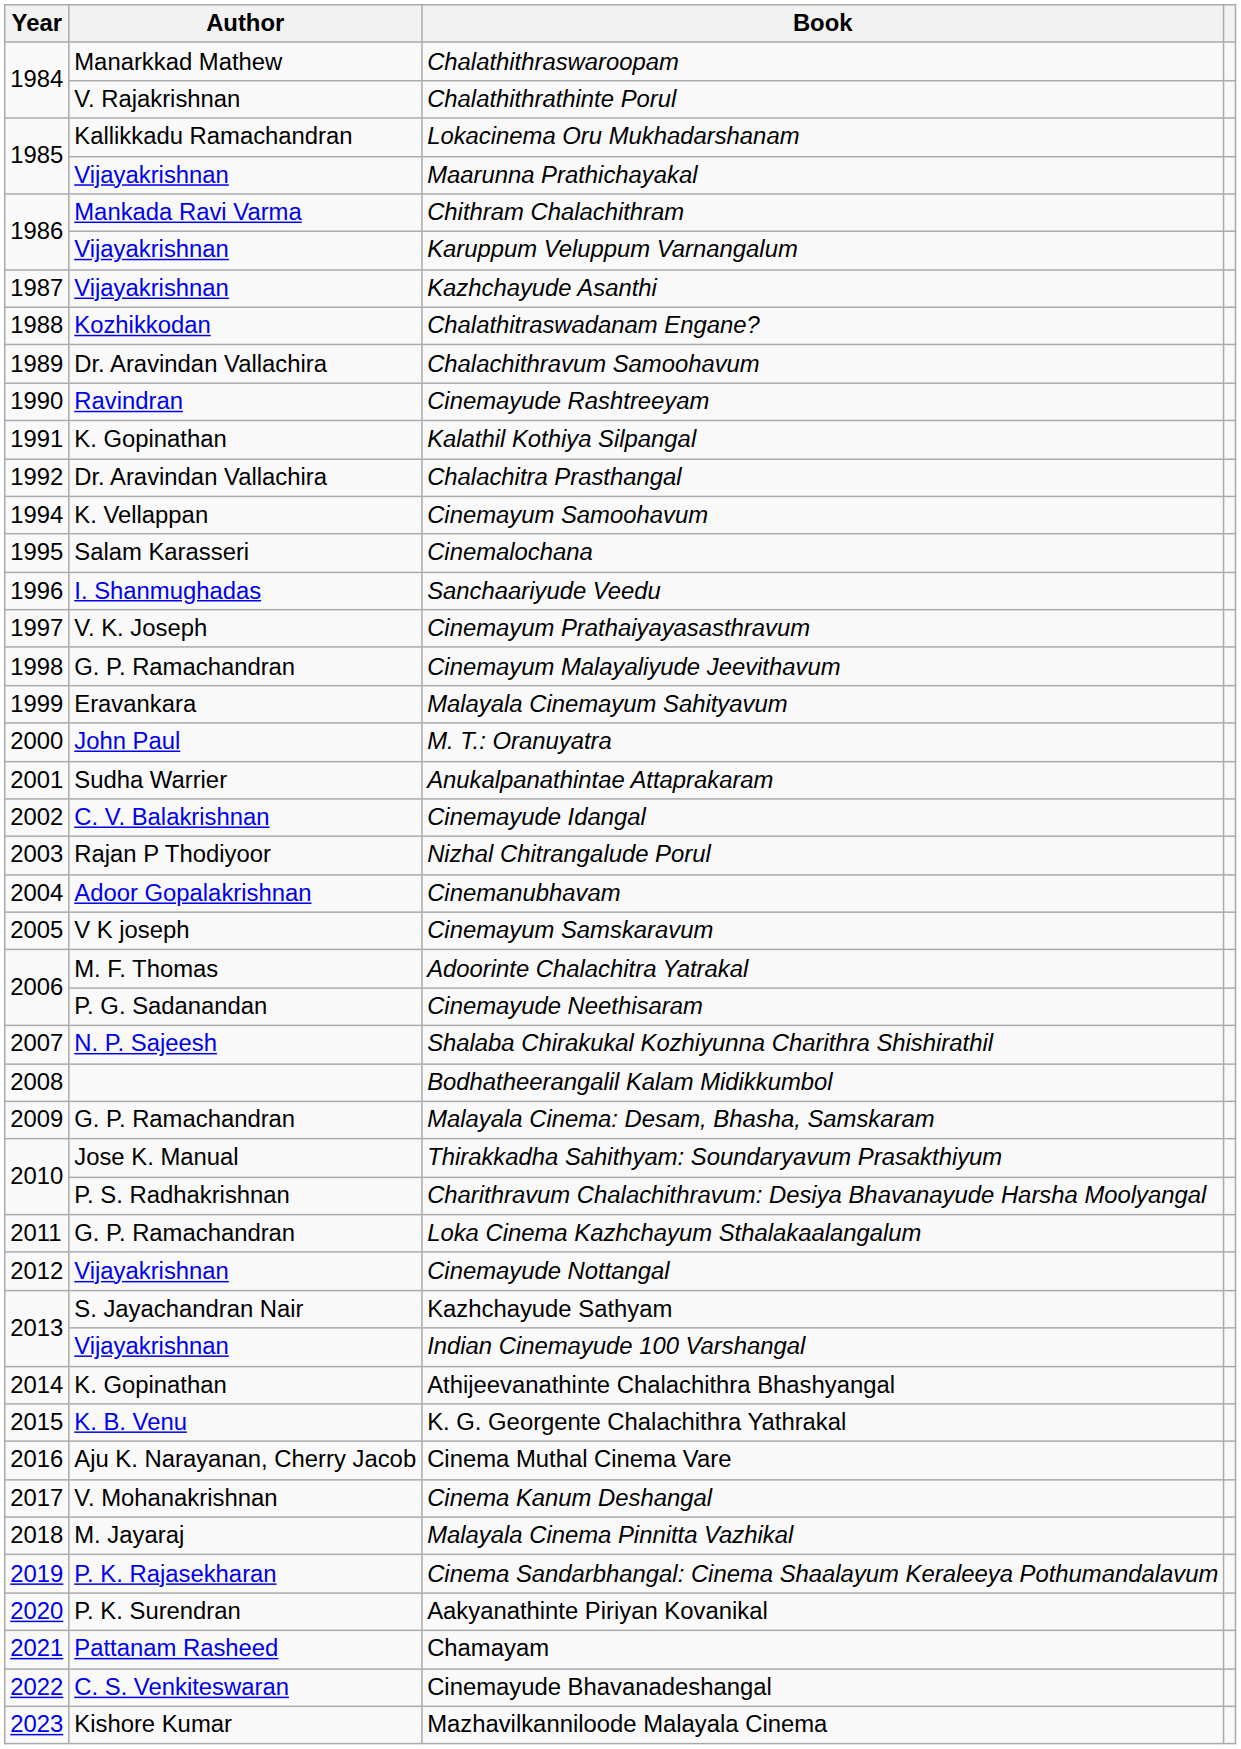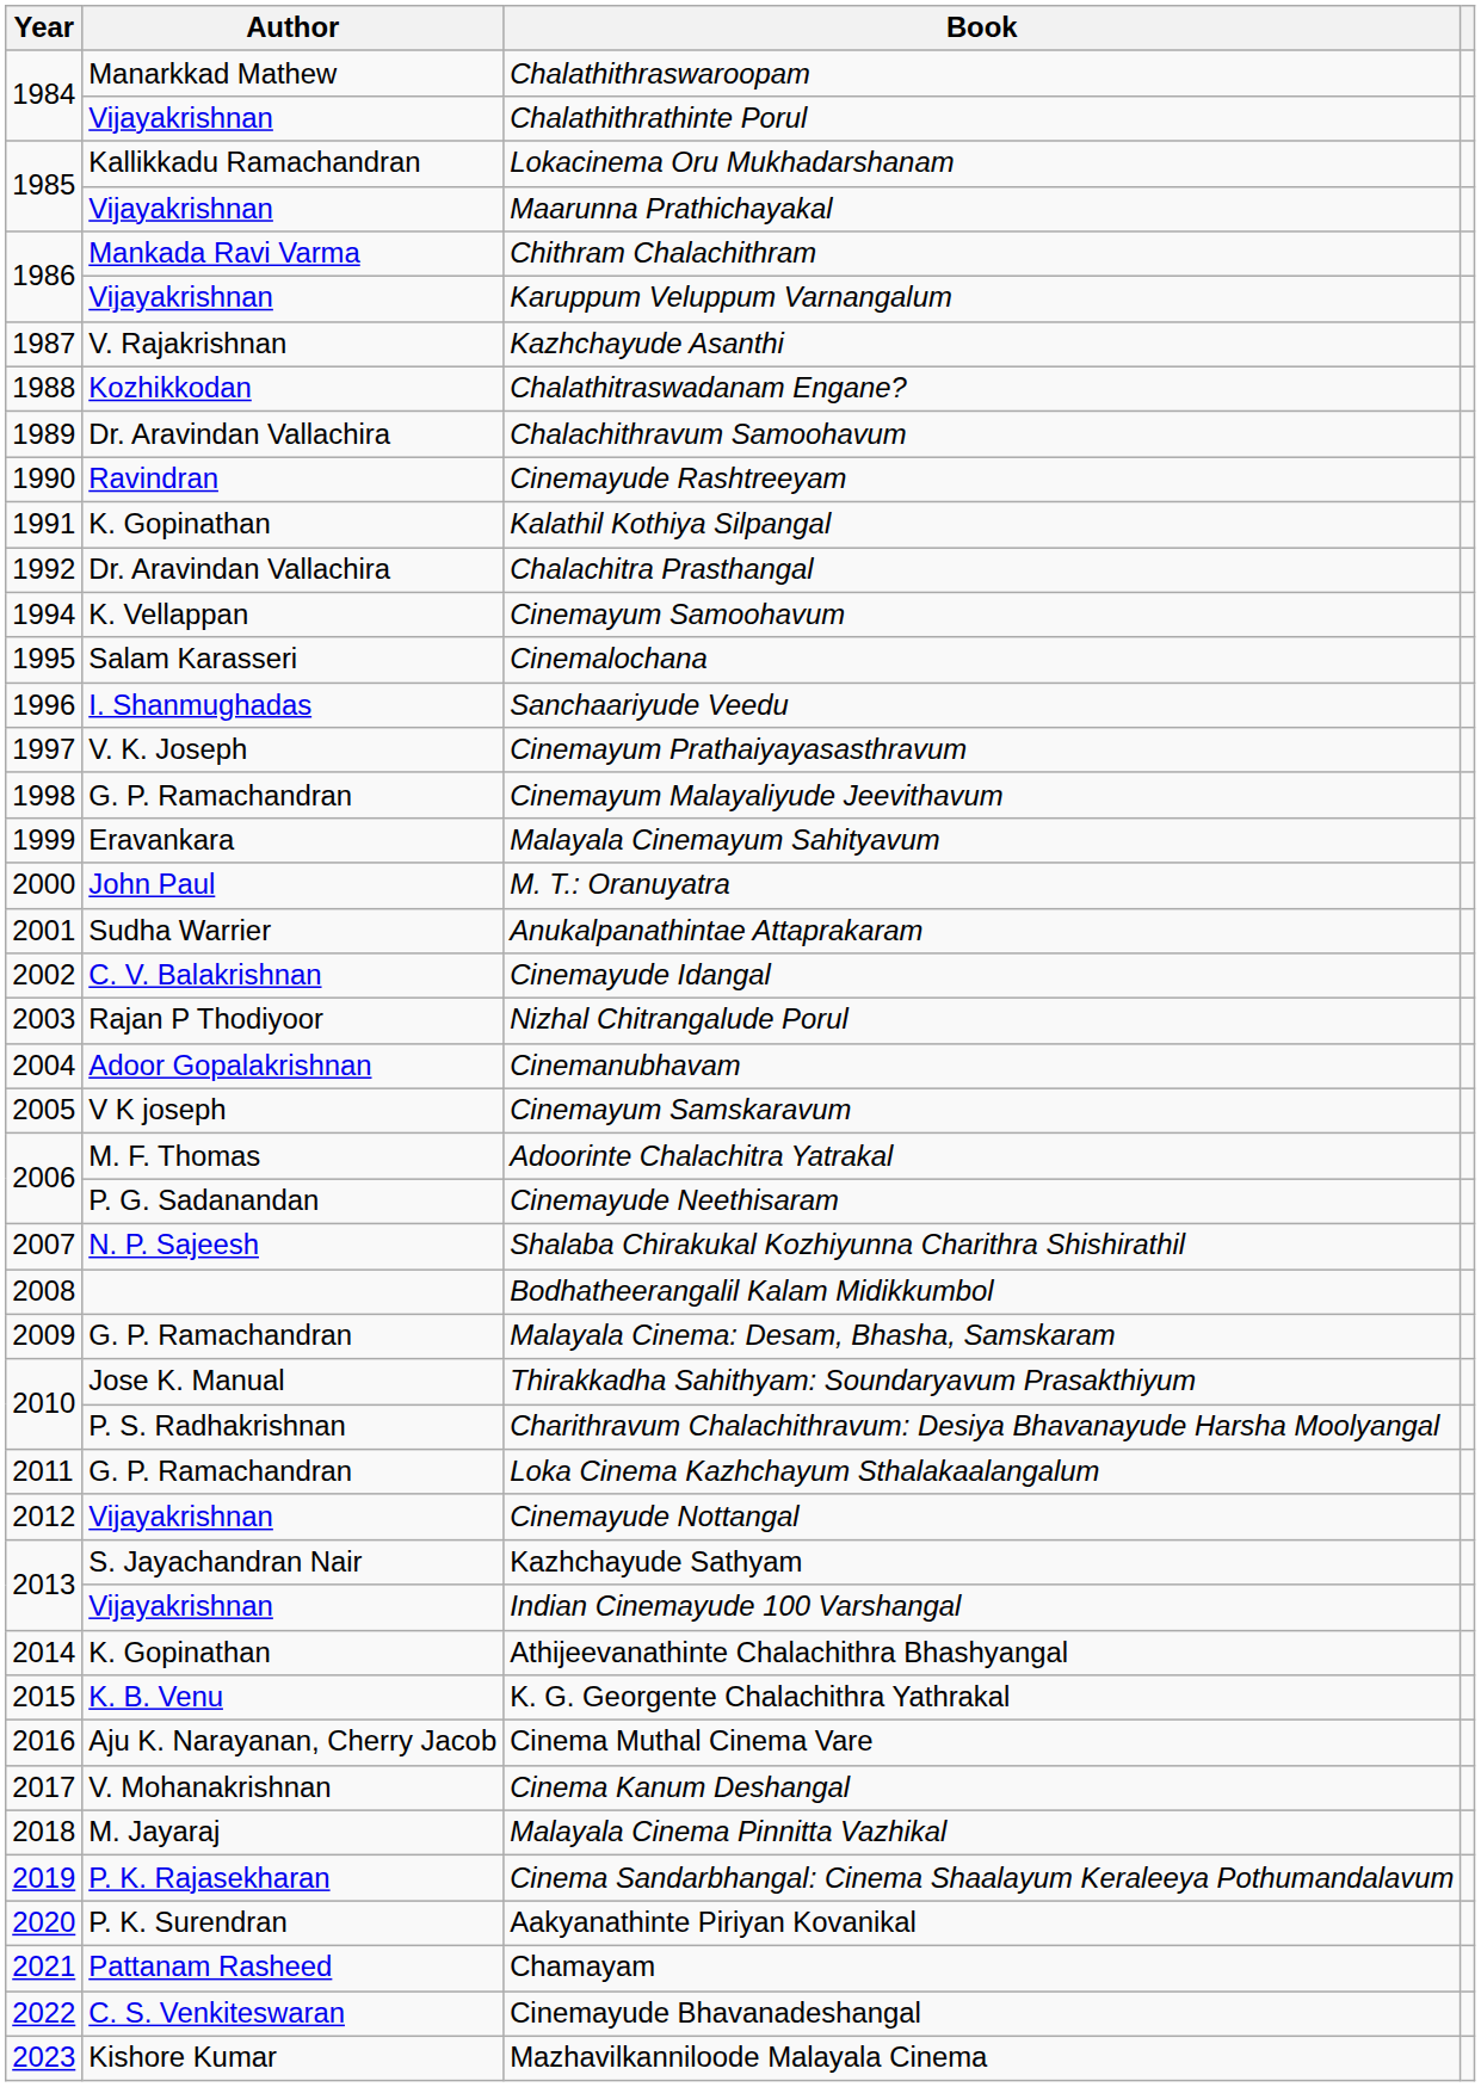Chalathithrathinte Porul | Author: V. Rajakrishnan -> Vijayakrishnan
Kazhchayude Asanthi | Author: Vijayakrishnan -> V. Rajakrishnan
